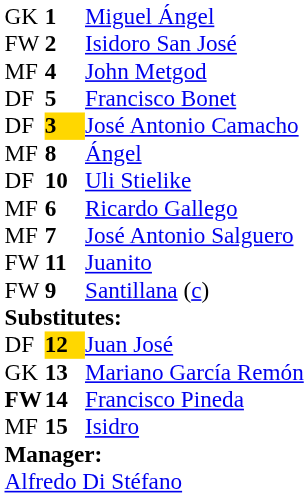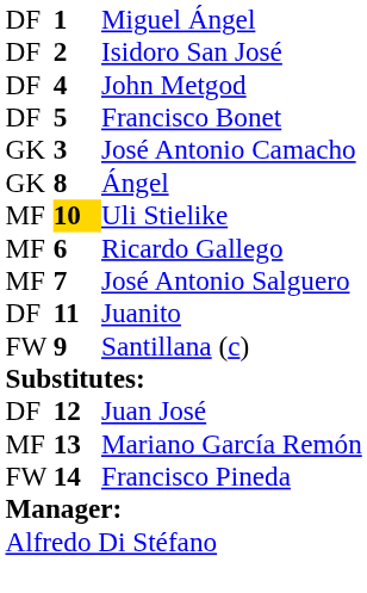Miguel Ángel | column 1: GK -> DF
Isidoro San José | column 1: FW -> DF
John Metgod | column 1: MF -> DF
José Antonio Camacho | column 1: DF -> GK
José Antonio Camacho | column 2: gold background -> no background
Ángel | column 1: MF -> GK
Uli Stielike | column 1: DF -> MF
Uli Stielike | column 2: no background -> gold background
Juanito | column 1: FW -> DF
Juan José | column 2: gold background -> no background
Mariano García Remón | column 1: GK -> MF
Francisco Pineda | column 1: bold -> normal
- row: MF | 15 | Isidro
